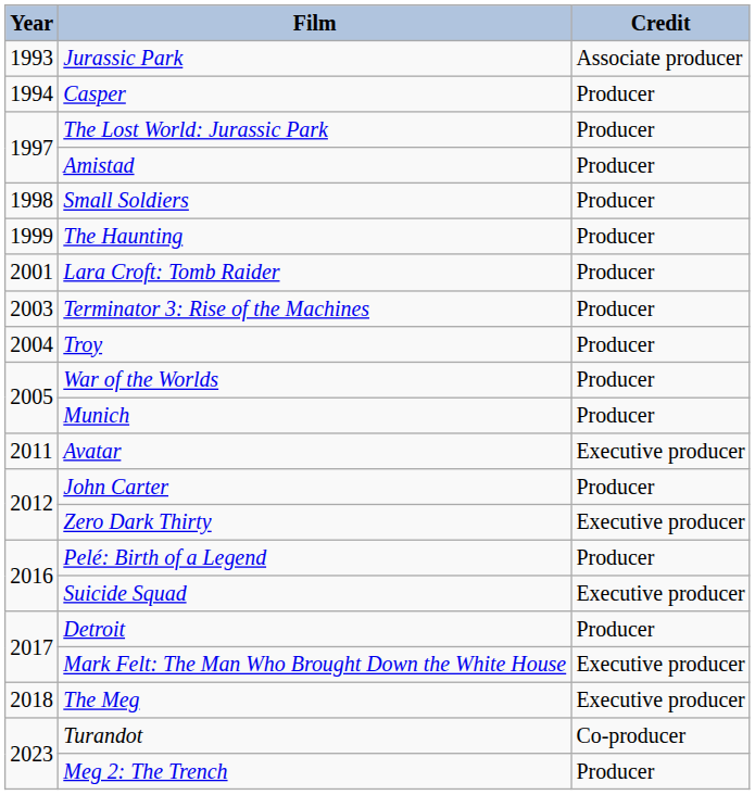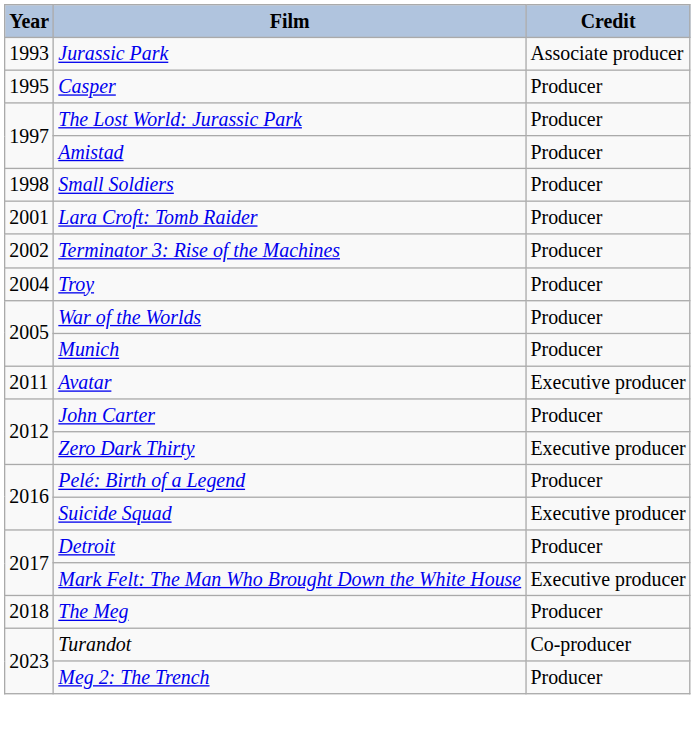Casper | Year: 1994 -> 1995
- row: 1999 | The Haunting | Producer
Terminator 3: Rise of the Machines | Year: 2003 -> 2002
The Meg | Credit: Executive producer -> Producer
